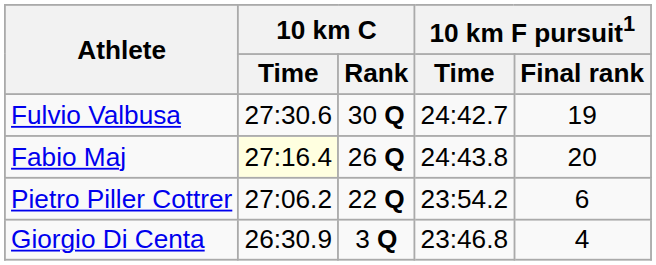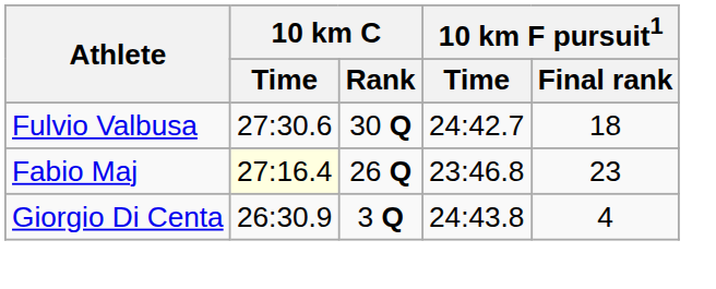Fulvio Valbusa | 10 km F pursuit1 / Final rank: 19 -> 18
Fabio Maj | 10 km F pursuit1 / Time: 24:43.8 -> 23:46.8
Fabio Maj | 10 km F pursuit1 / Final rank: 20 -> 23
- row: Pietro Piller Cottrer | 27:06.2 | 22 Q | 23:54.2 | 6
Giorgio Di Centa | 10 km F pursuit1 / Time: 23:46.8 -> 24:43.8
